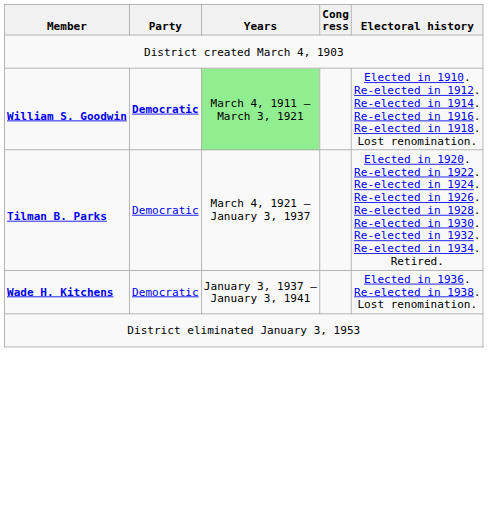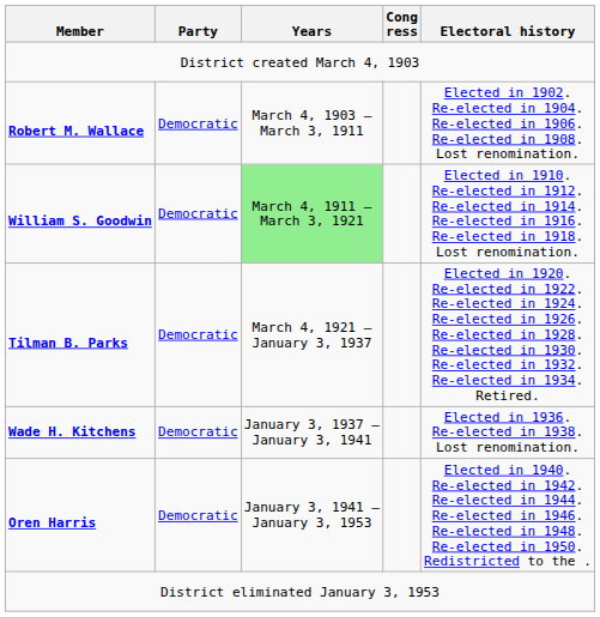+ row: Robert M. Wallace | Democratic | March 4, 1903 – March 3, 1911 | Elected in 1902. Re-elected in 1904. Re-elected in 1906. Re-elected in 1908. Lost renomination.
William S. Goodwin | Party: bold -> normal
+ row: Oren Harris | Democratic | January 3, 1941 – January 3, 1953 | Elected in 1940. Re-elected in 1942. Re-elected in 1944. Re-elected in 1946. Re-elected in 1948. Re-elected in 1950. Redistricted to the .
